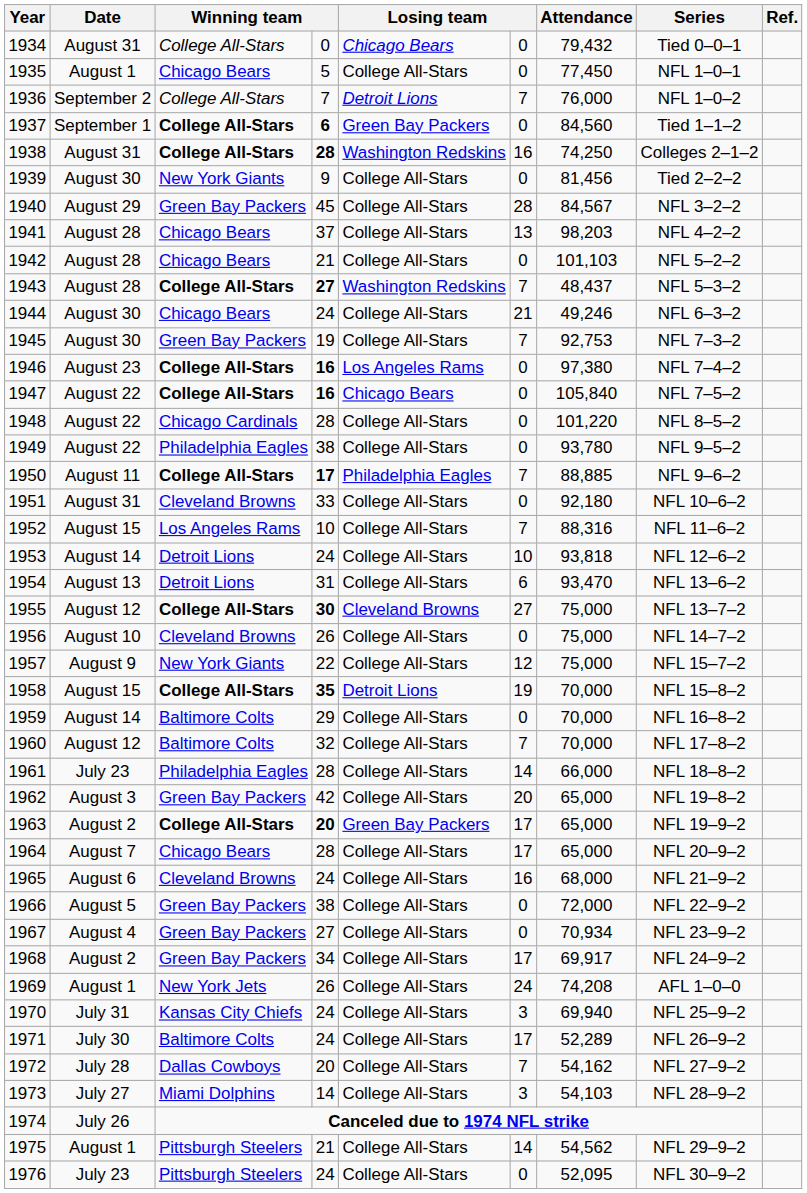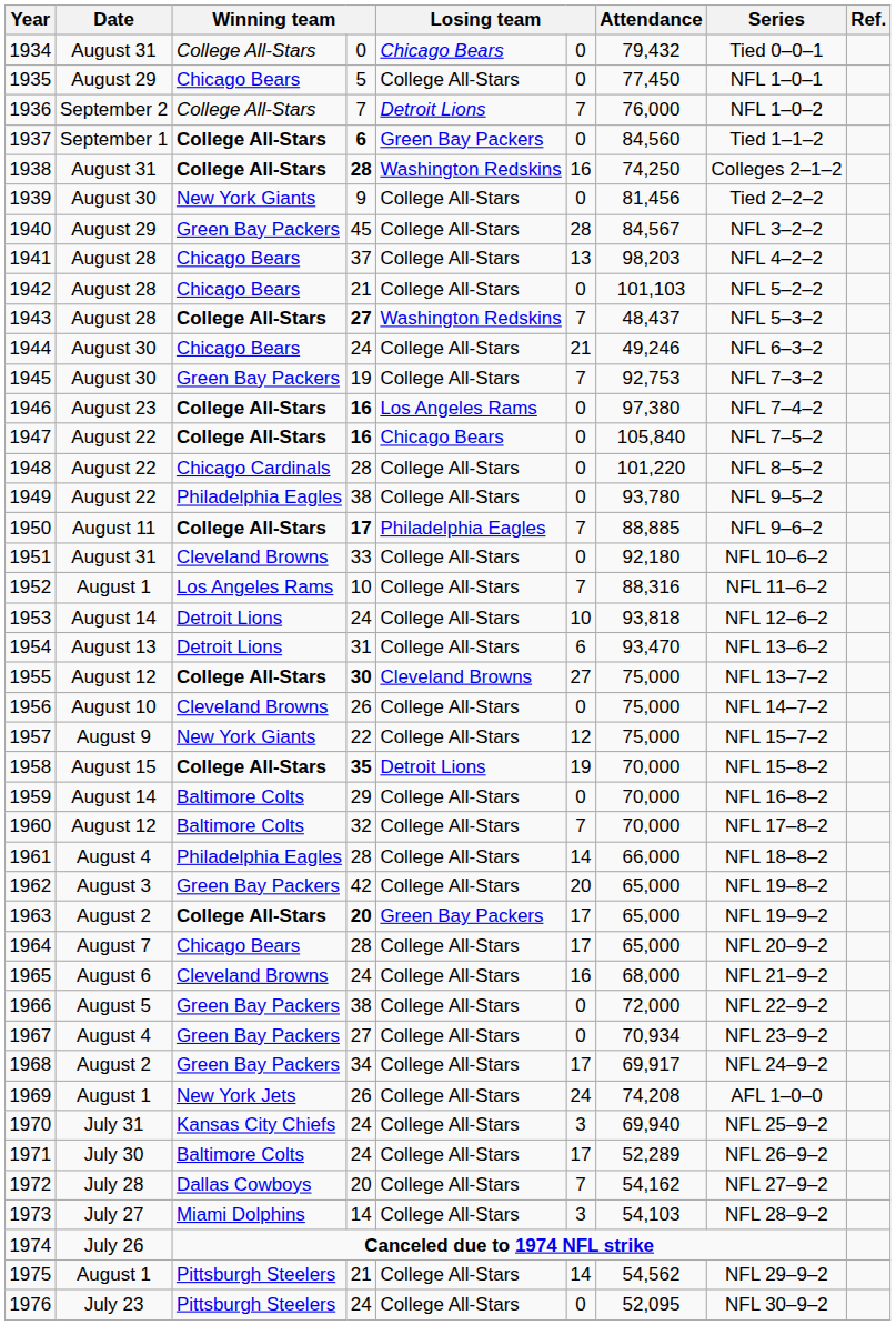1935 | Date: August 1 -> August 29
1952 | Date: August 15 -> August 1
1961 | Date: July 23 -> August 4
